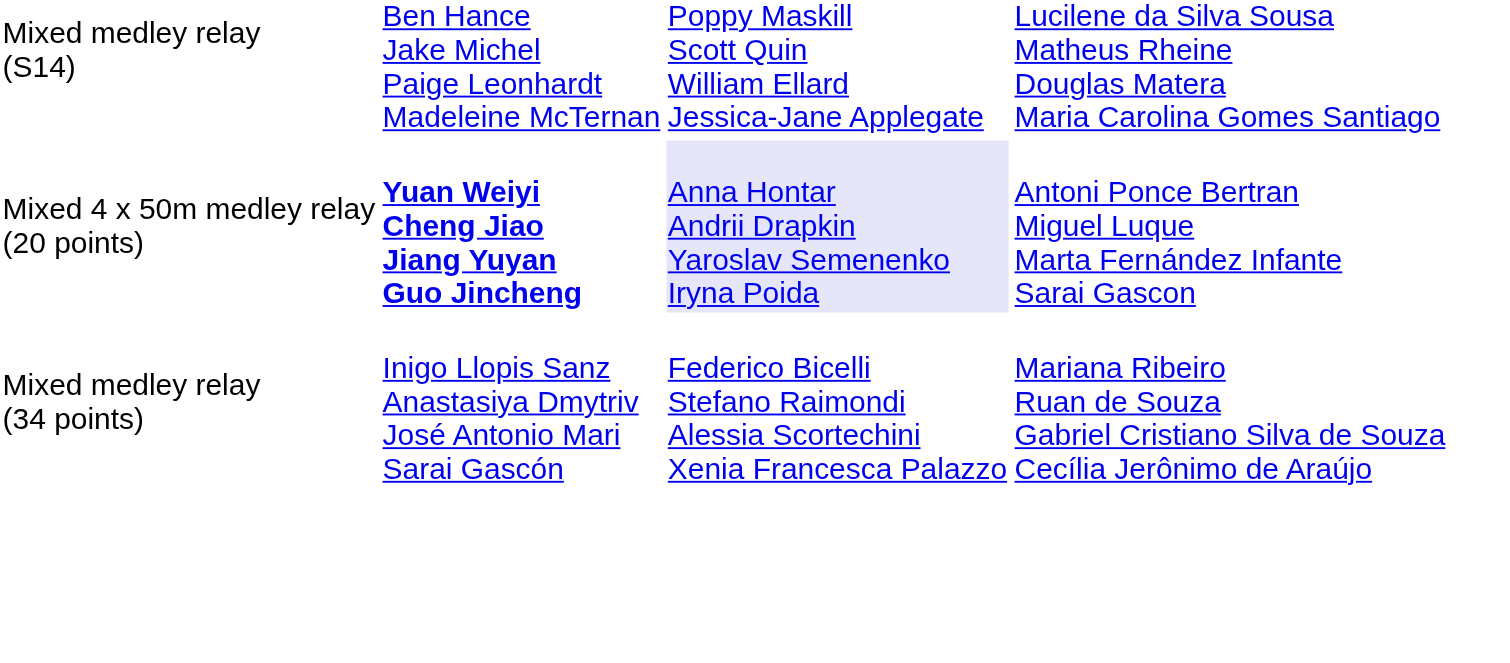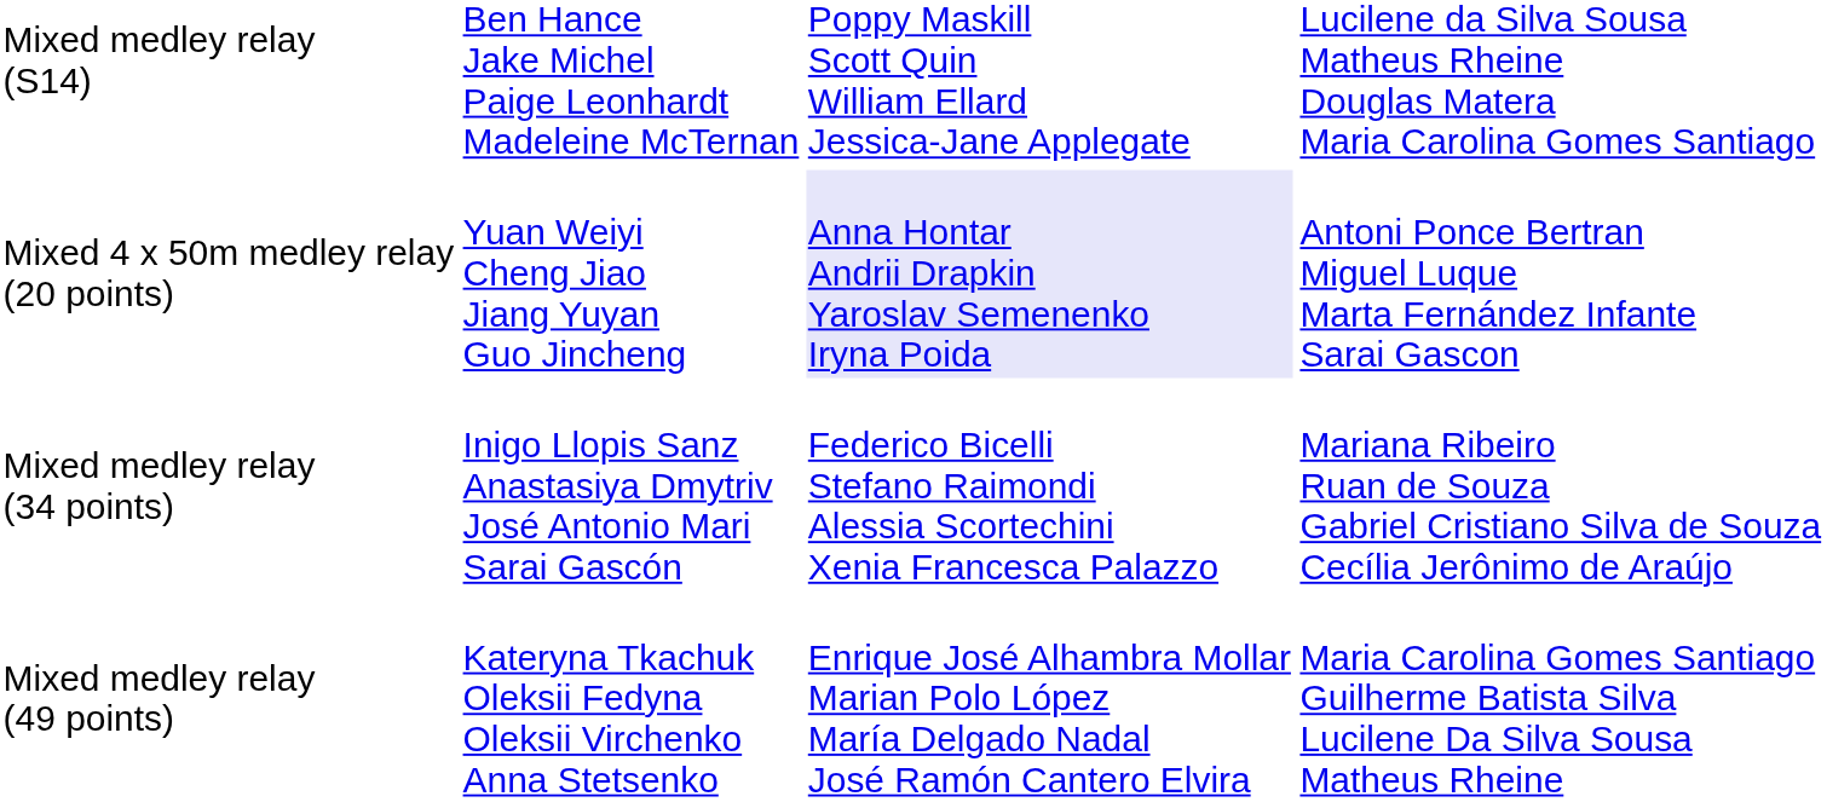Mixed 4 x 50m medley relay (20 points) | column 2: bold -> normal
+ row: Mixed medley relay (49 points) | Kateryna Tkachuk Oleksii Fedyna Oleksii Virchenko Anna Stetsenko | Enrique José Alhambra Mollar Marian Polo López María Delgado Nadal José Ramón Cantero Elvira | Maria Carolina Gomes Santiago Guilherme Batista Silva Lucilene Da Silva Sousa Matheus Rheine
